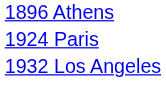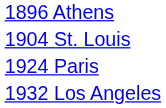+ row: 1904 St. Louis
